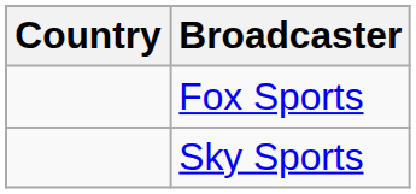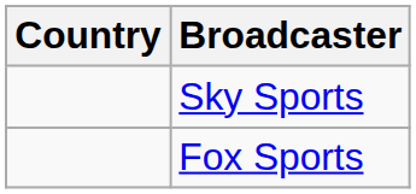rows swapped: Sky Sports <-> Fox Sports
